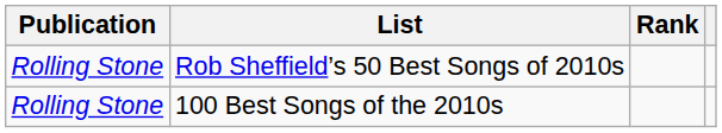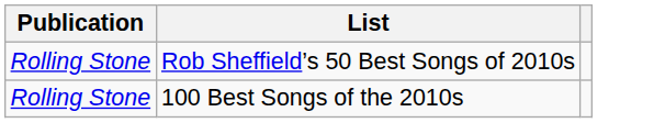- column: Rank
